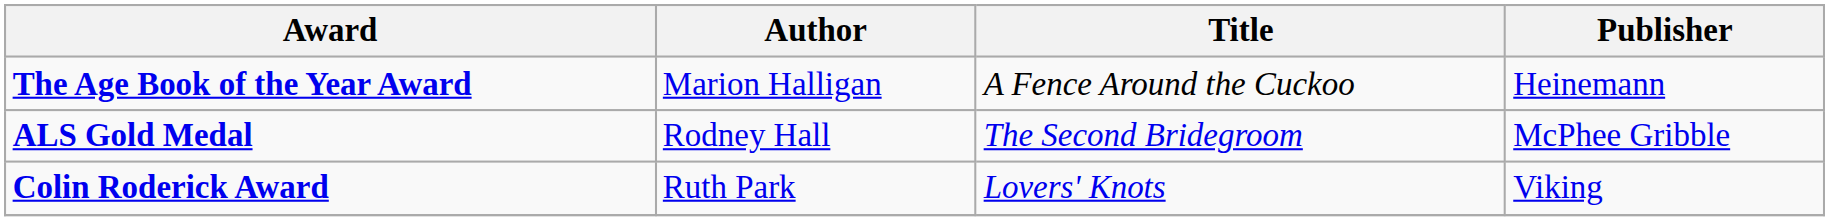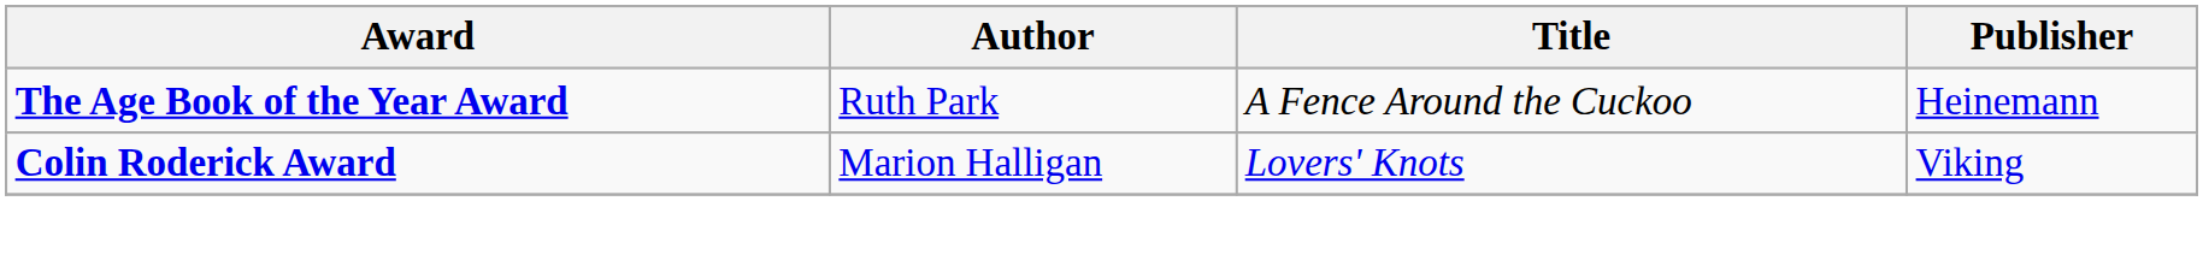The Age Book of the Year Award | Author: Marion Halligan -> Ruth Park
- row: ALS Gold Medal | Rodney Hall | The Second Bridegroom | McPhee Gribble
Colin Roderick Award | Author: Ruth Park -> Marion Halligan
